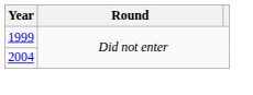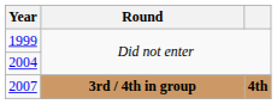+ row: 2007 | 3rd / 4th in group | 4th
